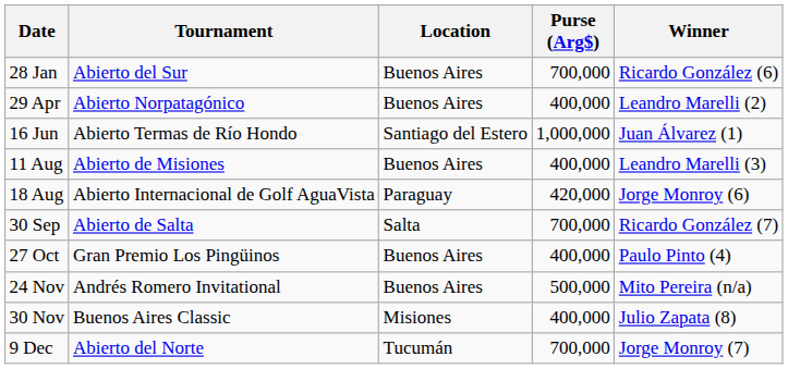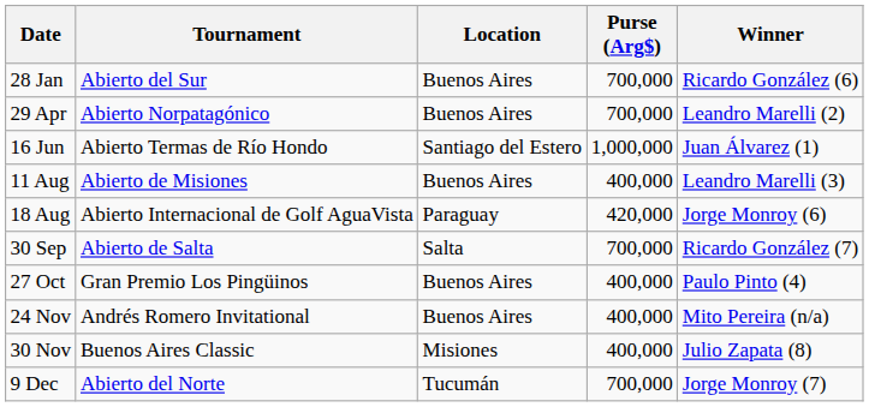29 Apr | Purse (Arg$): 400,000 -> 700,000
24 Nov | Purse (Arg$): 500,000 -> 400,000
